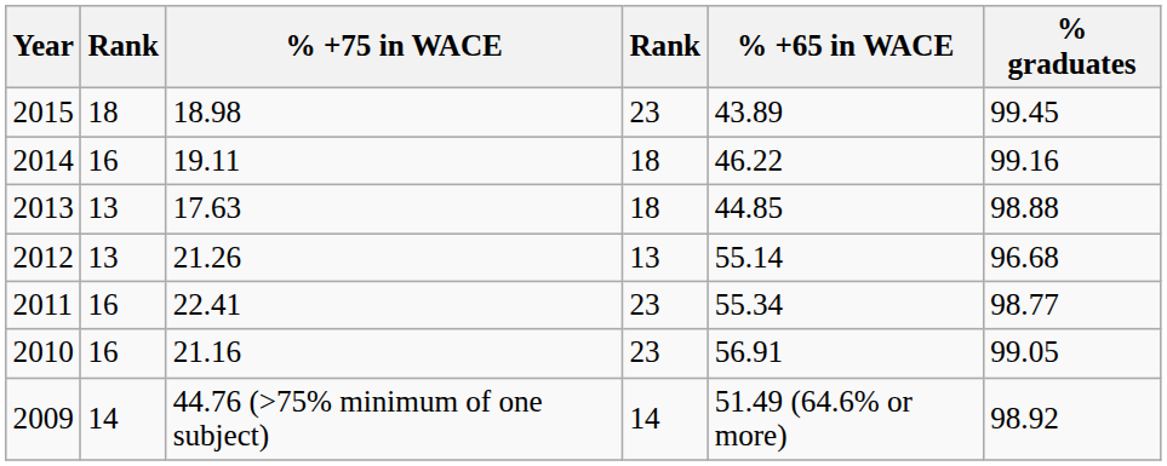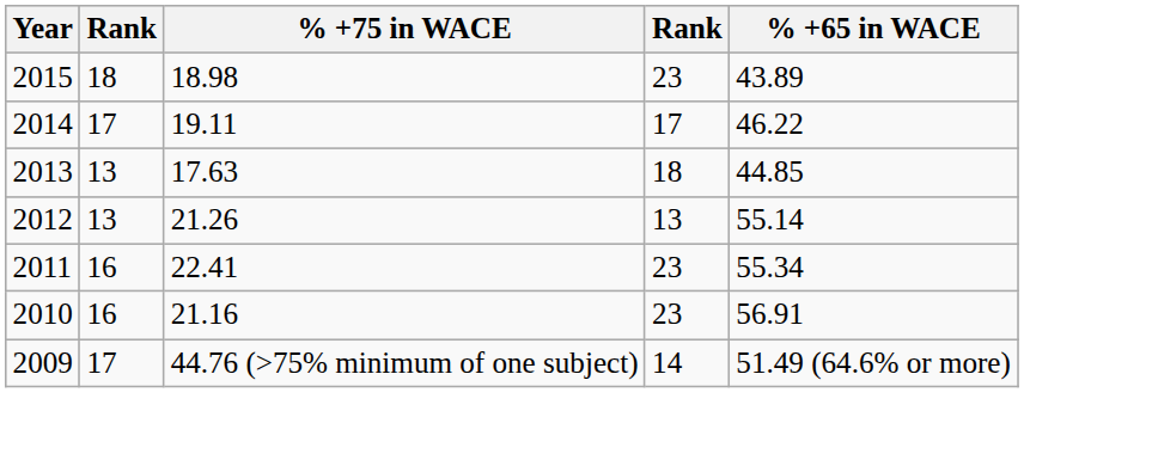- column: % graduates | 99.45 | 99.16 | 98.88 | 96.68 | 98.77 | 99.05 | 98.92
2014 | column 2: 16 -> 17
2014 | column 4: 18 -> 17
2009 | column 2: 14 -> 17
